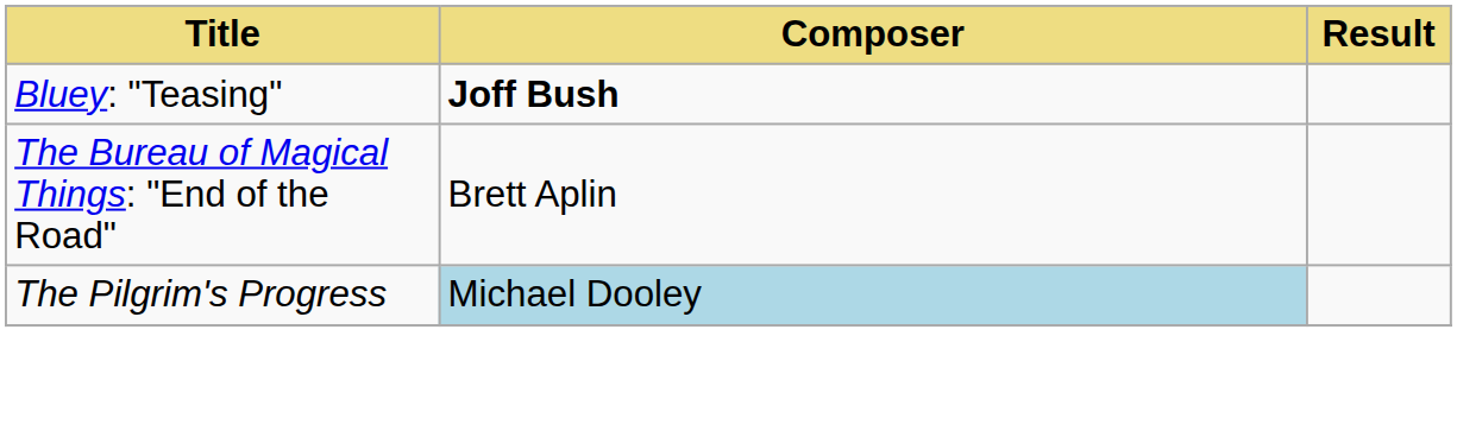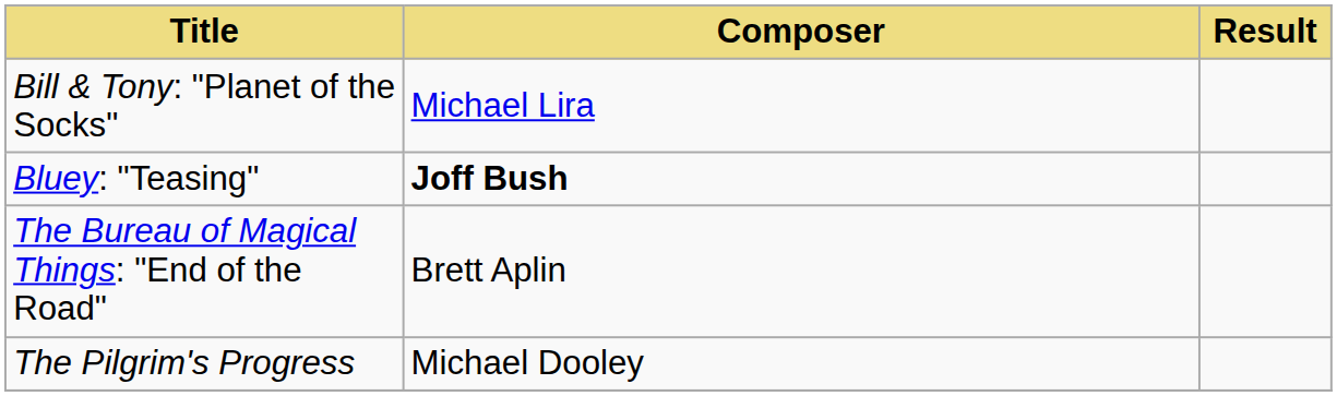+ row: Bill & Tony: "Planet of the Socks" | Michael Lira
The Pilgrim's Progress | Composer: lightblue background -> no background
